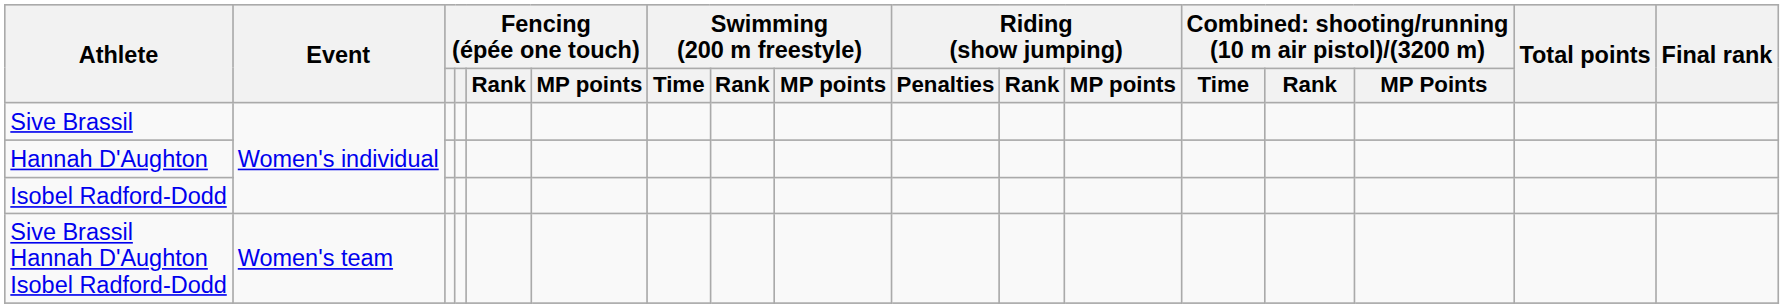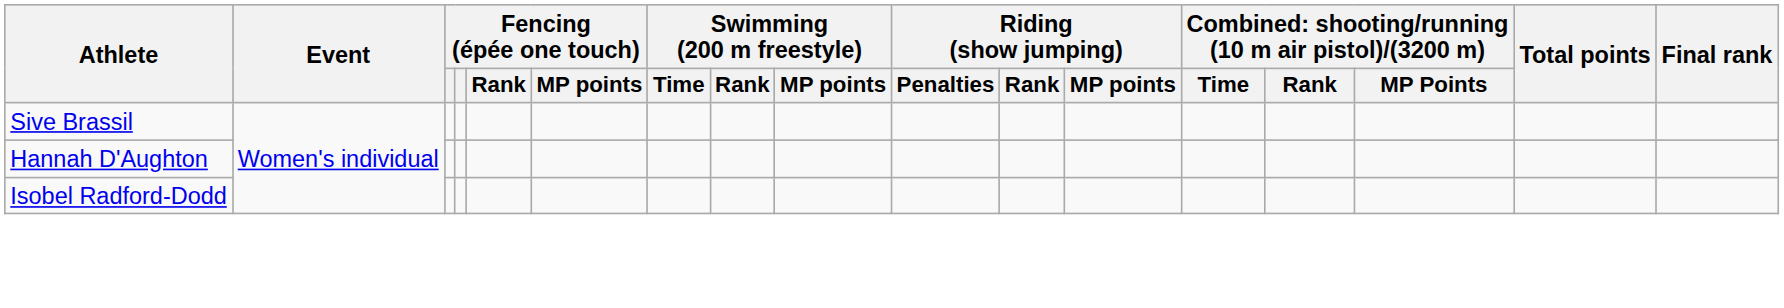- row: Sive Brassil Hannah D'Aughton Isobel Radford-Dodd | Women's team
